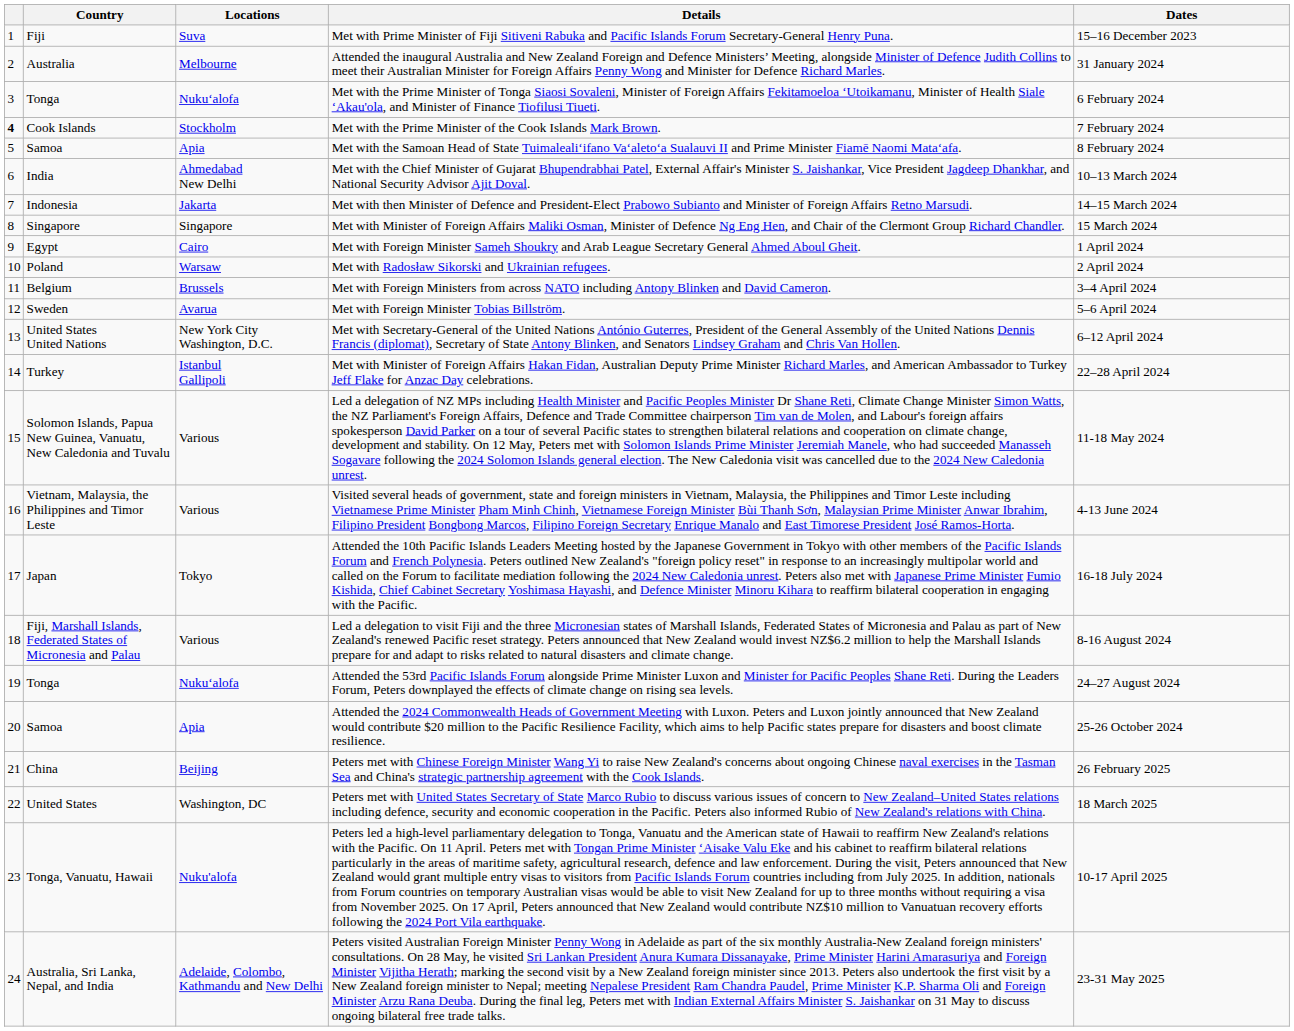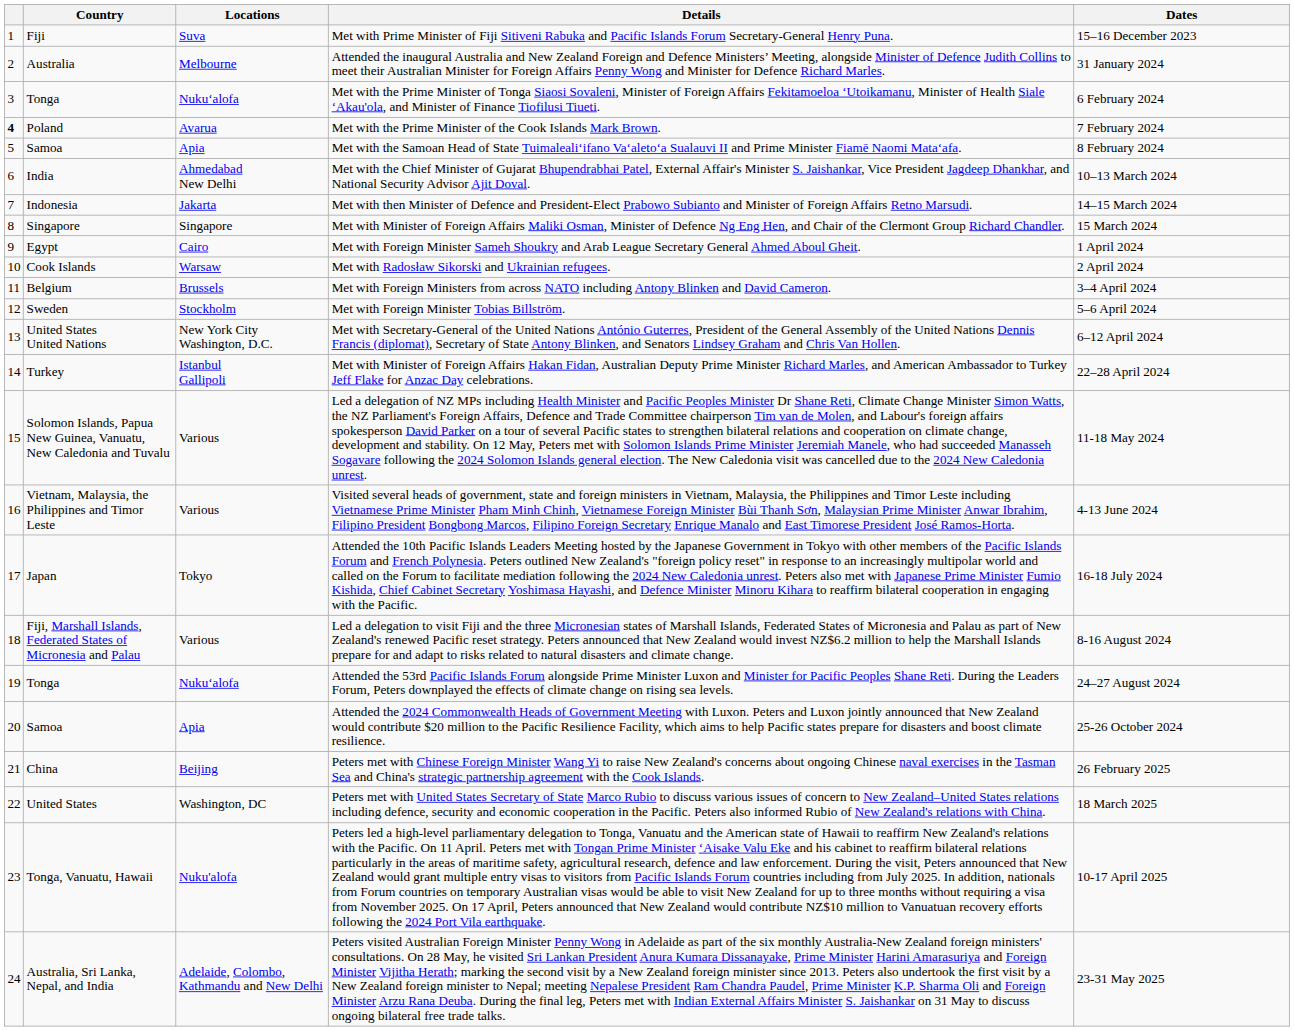Met with the Prime Minister of the Cook Islands Mark Brown. | Country: Cook Islands -> Poland
Met with the Prime Minister of the Cook Islands Mark Brown. | Locations: Stockholm -> Avarua
Met with Radosław Sikorski and Ukrainian refugees. | Country: Poland -> Cook Islands
Met with Foreign Minister Tobias Billström. | Locations: Avarua -> Stockholm
